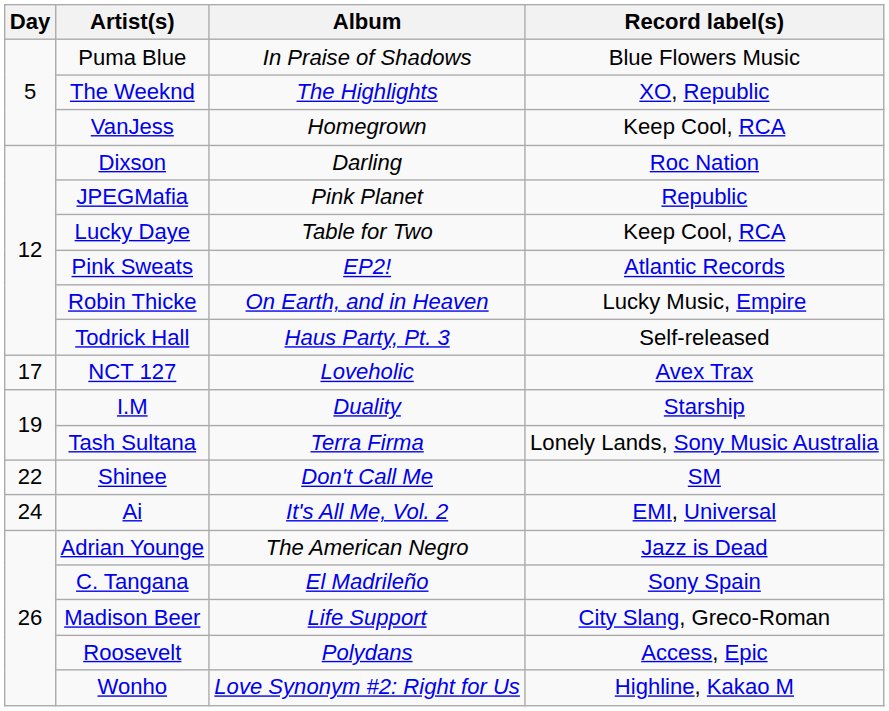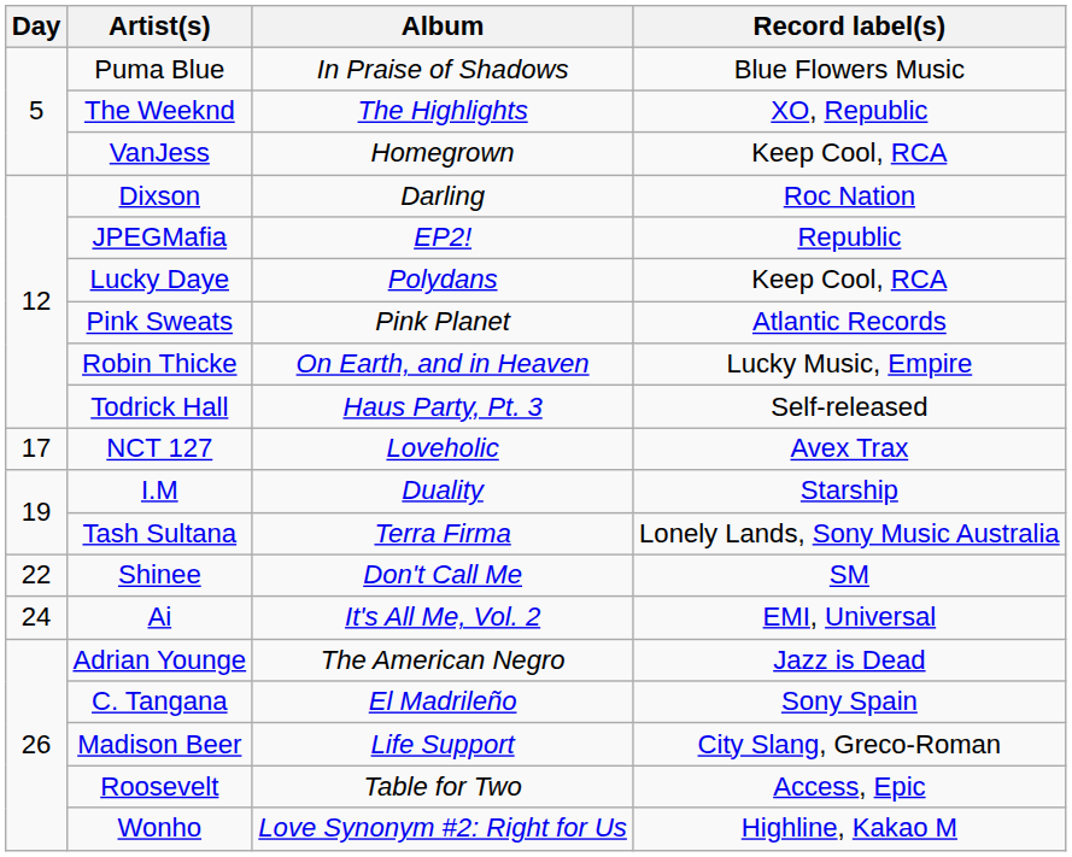JPEGMafia | Album: Pink Planet -> EP2!
Lucky Daye | Album: Table for Two -> Polydans
Pink Sweats | Album: EP2! -> Pink Planet
Roosevelt | Album: Polydans -> Table for Two
